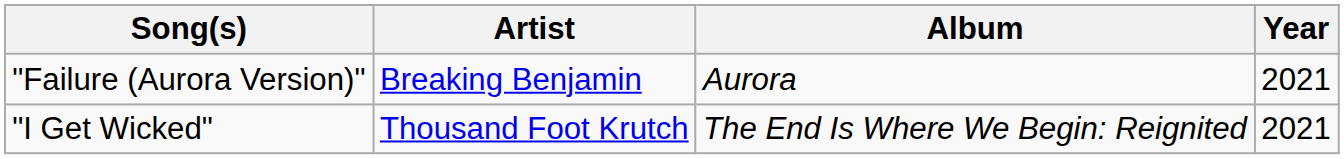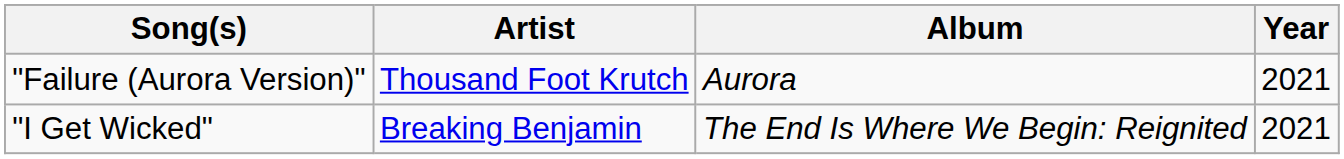"Failure (Aurora Version)" | Artist: Breaking Benjamin -> Thousand Foot Krutch
"I Get Wicked" | Artist: Thousand Foot Krutch -> Breaking Benjamin
